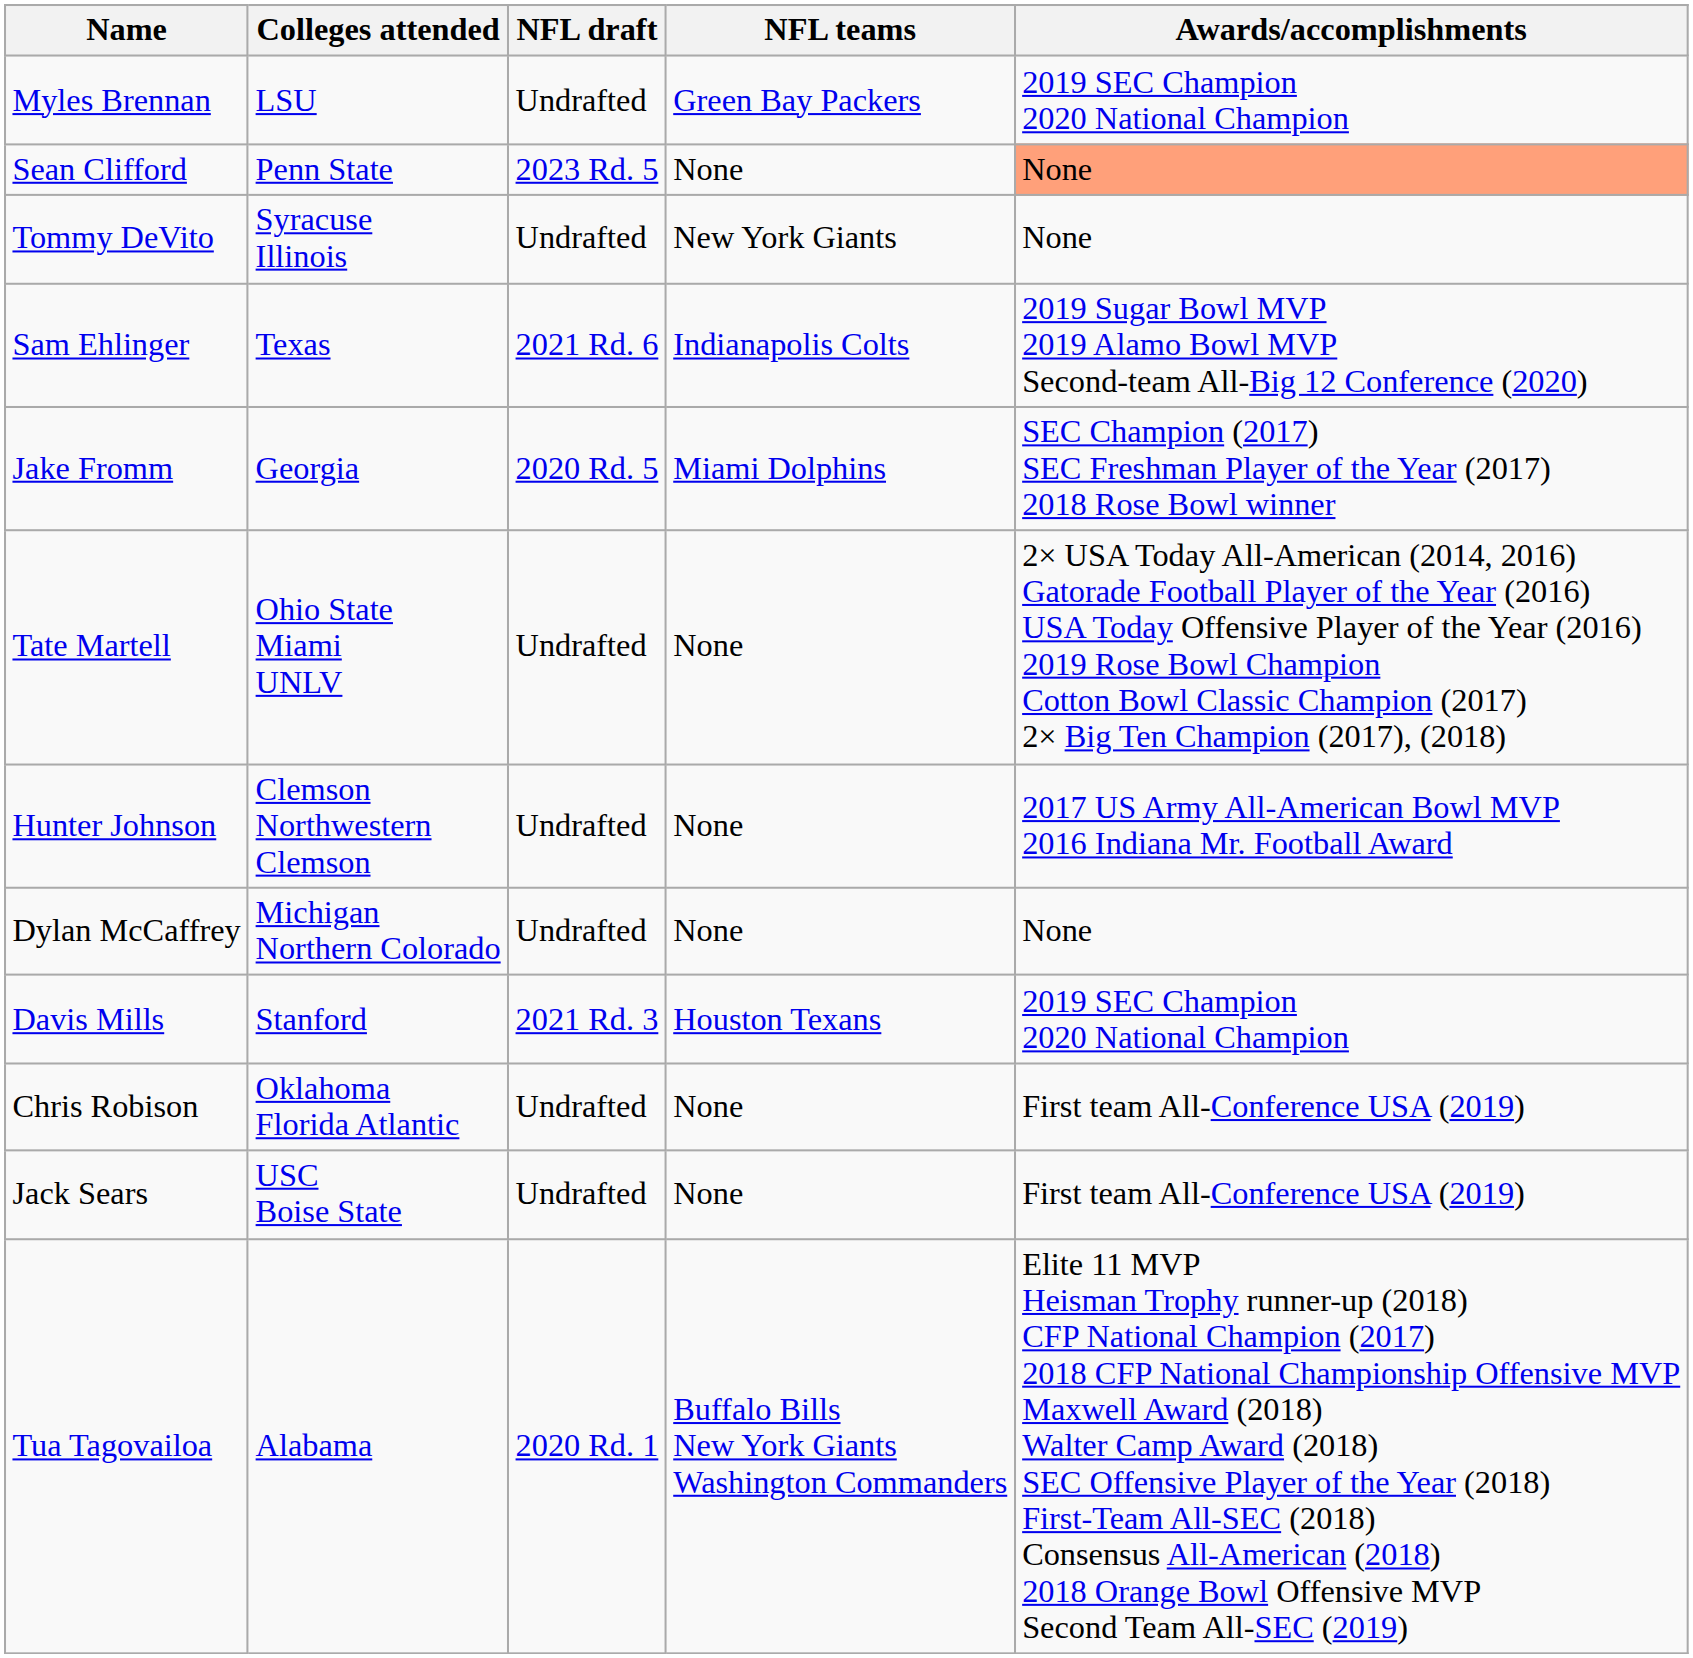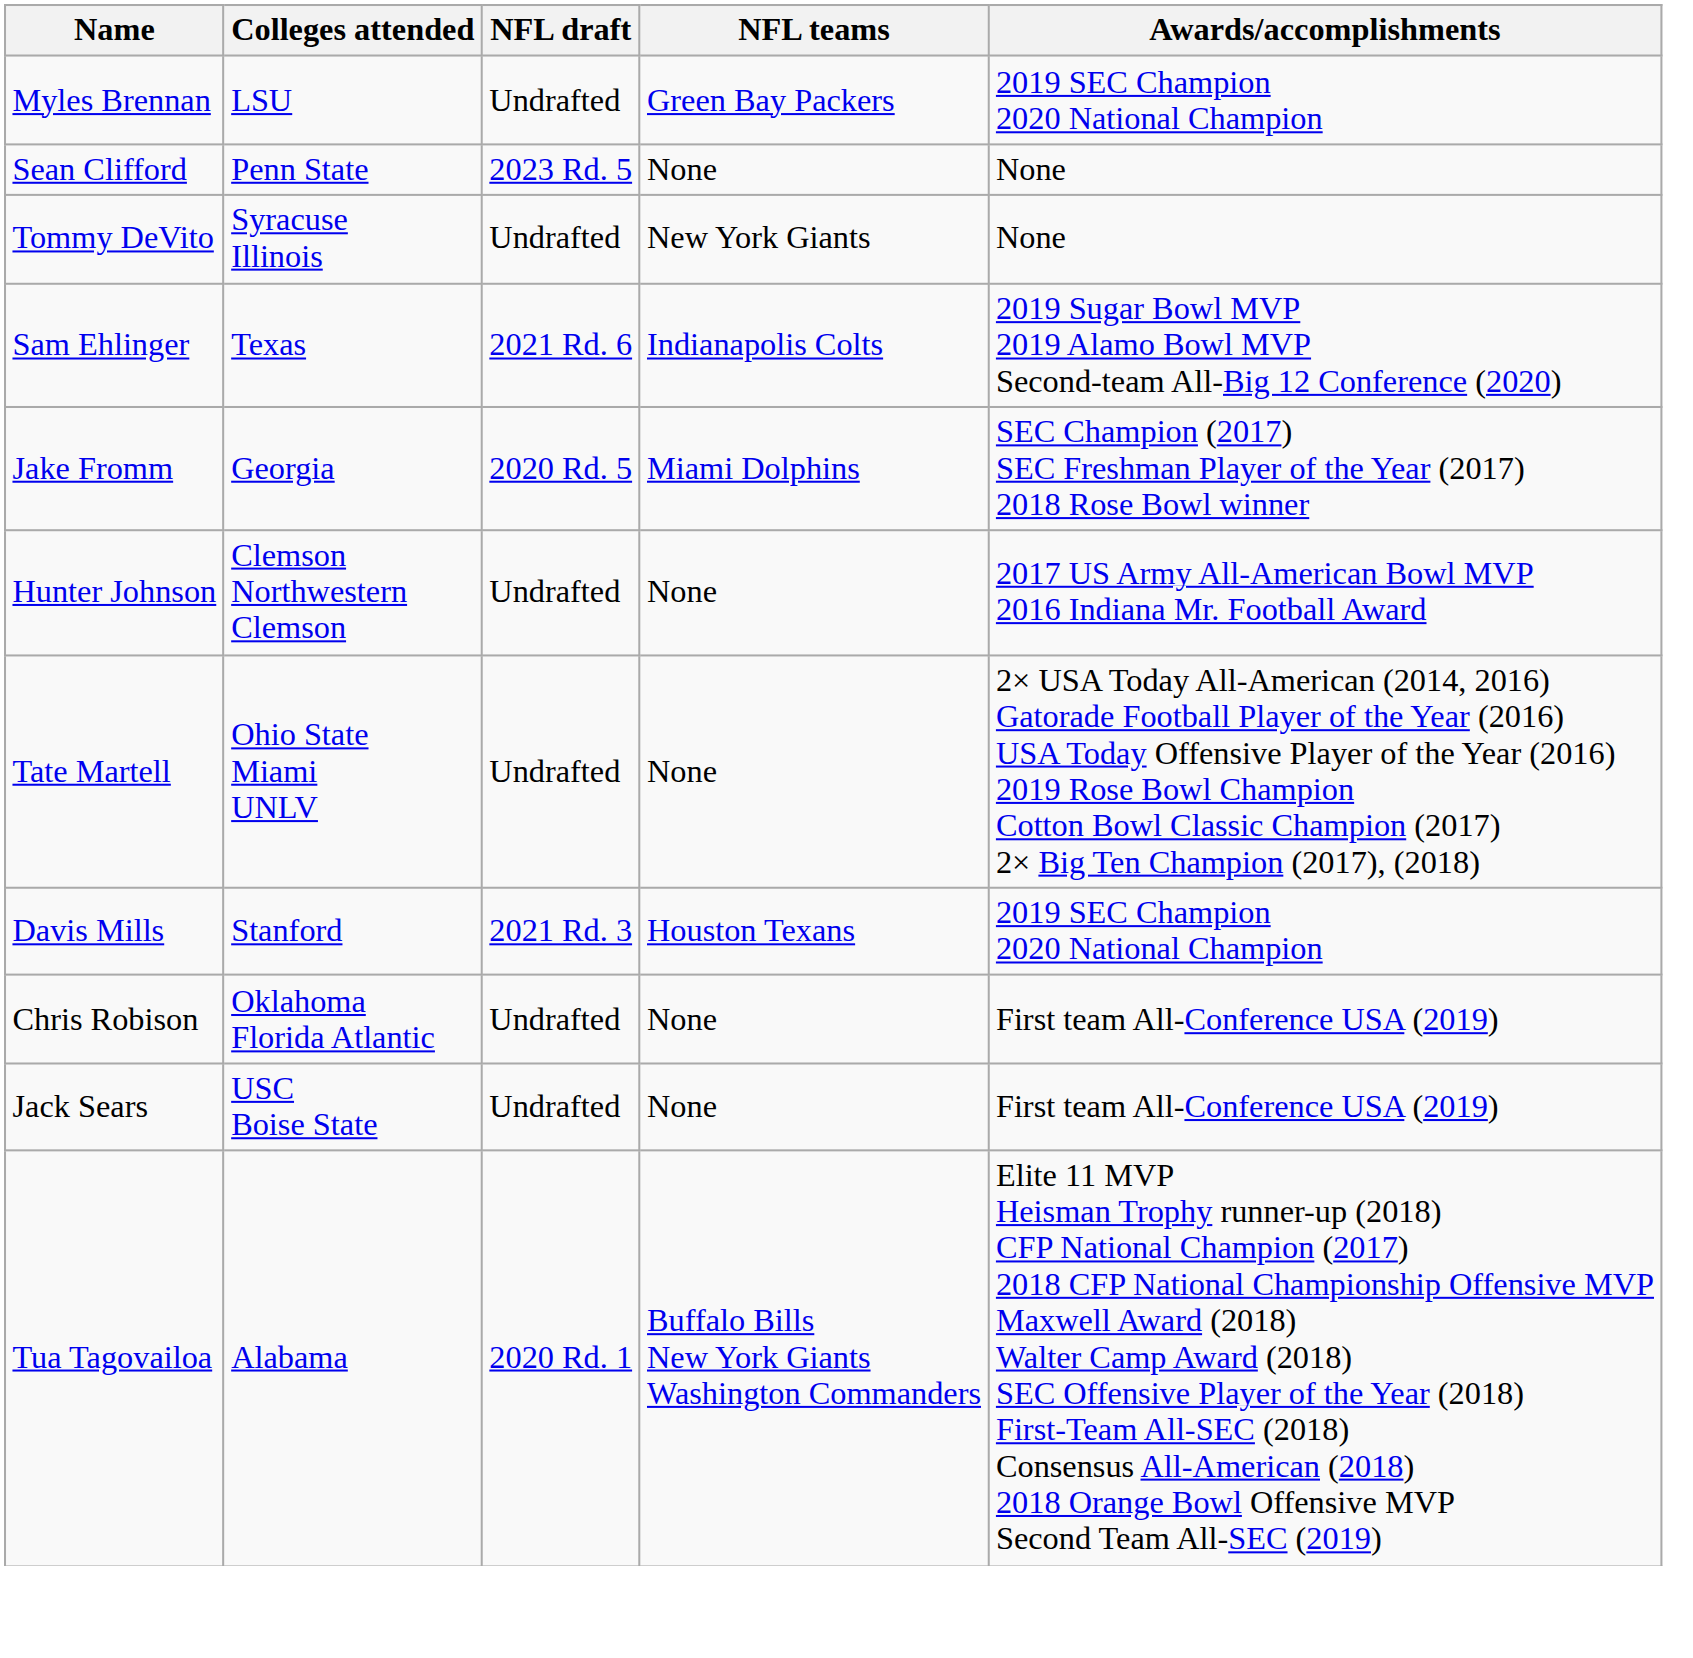Sean Clifford | Awards/accomplishments: lightsalmon background -> no background
rows swapped: Hunter Johnson <-> Tate Martell
- row: Dylan McCaffrey | Michigan Northern Colorado | Undrafted | None | None
